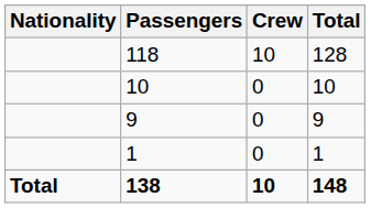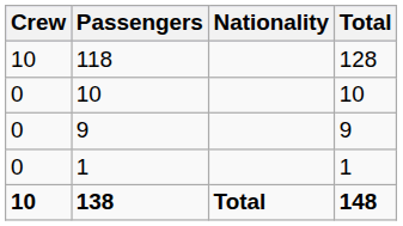columns swapped: Nationality <-> Crew
